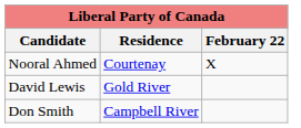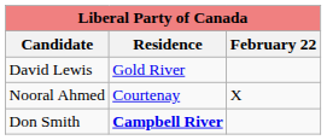rows swapped: Nooral Ahmed <-> David Lewis
Don Smith | Residence: normal -> bold
